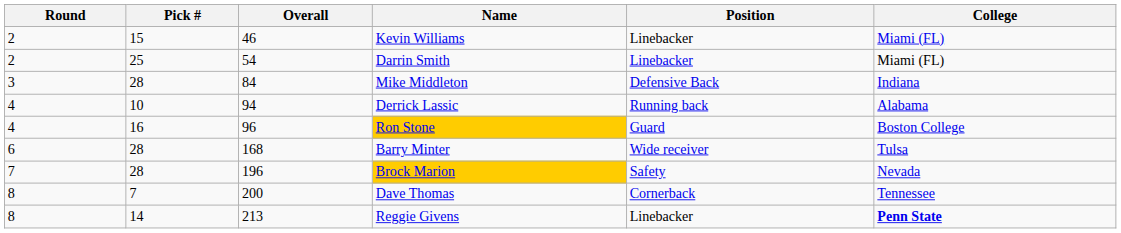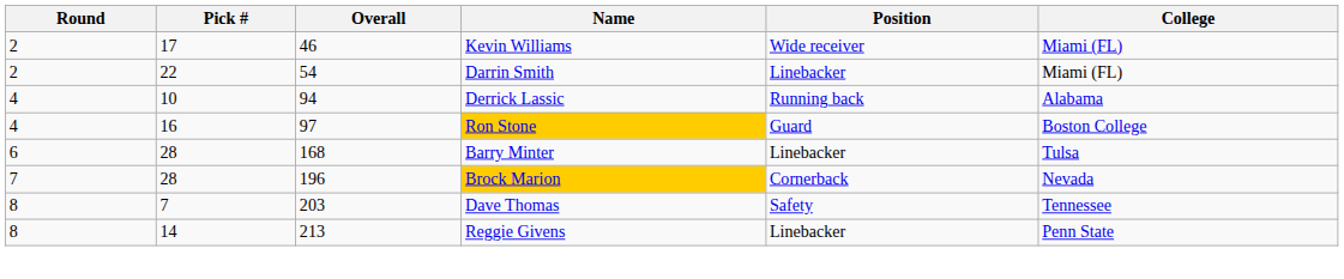Kevin Williams | Pick #: 15 -> 17
Kevin Williams | Position: Linebacker -> Wide receiver
Darrin Smith | Pick #: 25 -> 22
- row: 3 | 28 | 84 | Mike Middleton | Defensive Back | Indiana
Ron Stone | Overall: 96 -> 97
Barry Minter | Position: Wide receiver -> Linebacker
Brock Marion | Position: Safety -> Cornerback
Dave Thomas | Overall: 200 -> 203
Dave Thomas | Position: Cornerback -> Safety
Reggie Givens | College: bold -> normal
